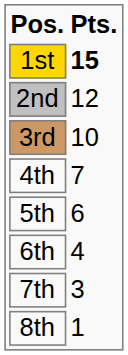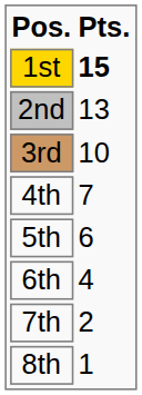2nd | Pts.: 12 -> 13
7th | Pts.: 3 -> 2
